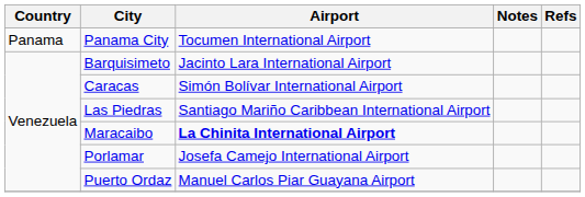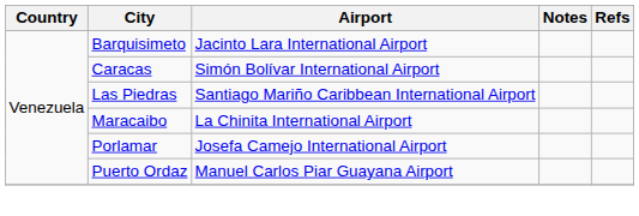- row: Panama | Panama City | Tocumen International Airport
Maracaibo | Airport: bold -> normal
